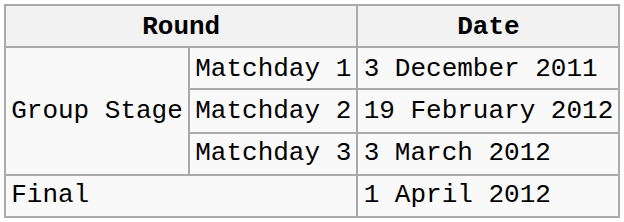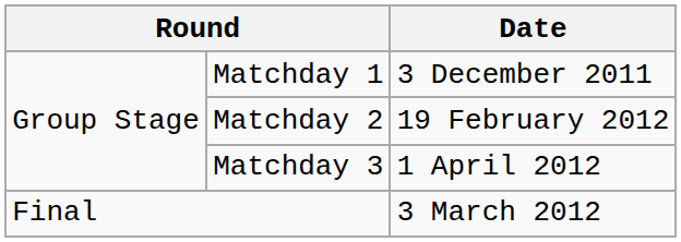Matchday 3 | Date: 3 March 2012 -> 1 April 2012
Final | Date: 1 April 2012 -> 3 March 2012
